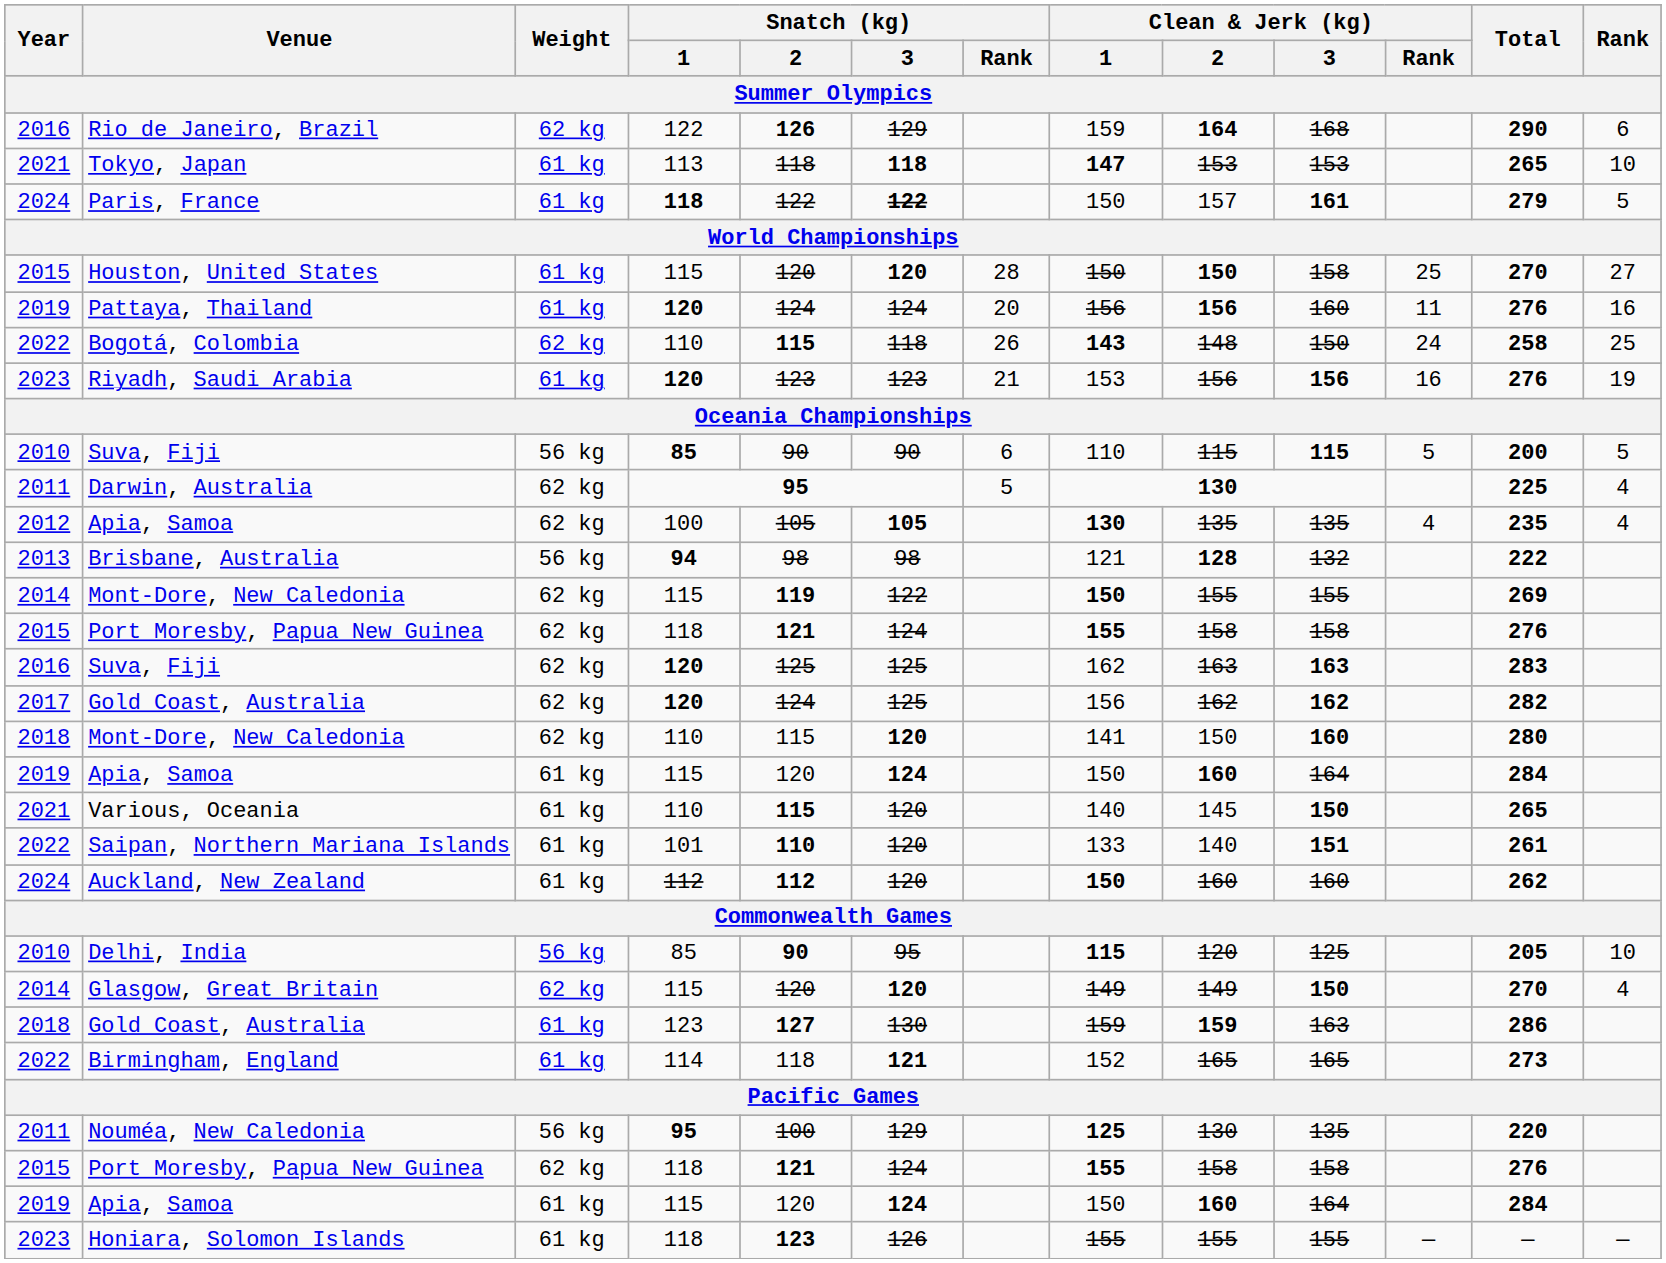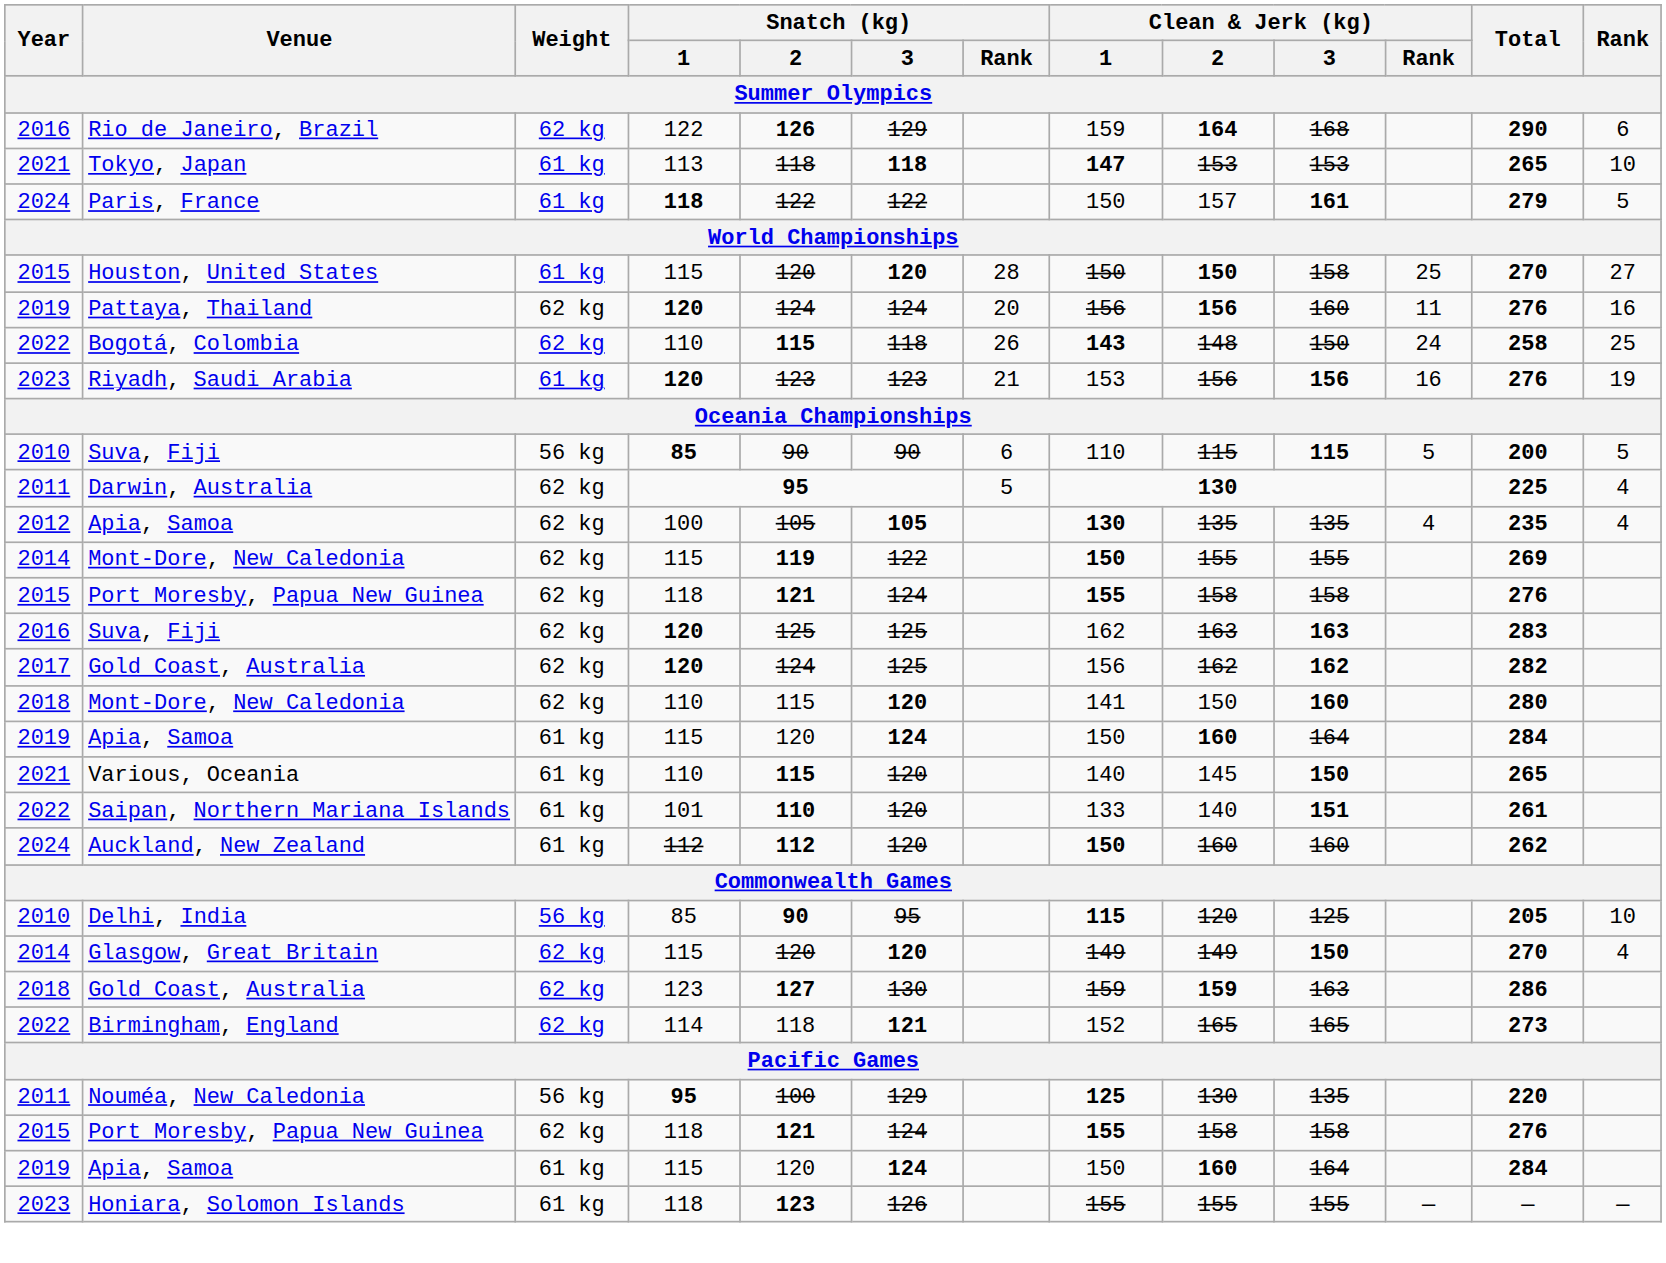Paris, France | Snatch (kg) / 3: bold -> normal
Pattaya, Thailand | Weight: 61 kg -> 62 kg
- row: 2013 | Brisbane, Australia | 56 kg | 94 | 98 | 98 | 121 | 128 | 132 | 222
2018 / Gold Coast, Australia | Weight: 61 kg -> 62 kg
Birmingham, England | Weight: 61 kg -> 62 kg
